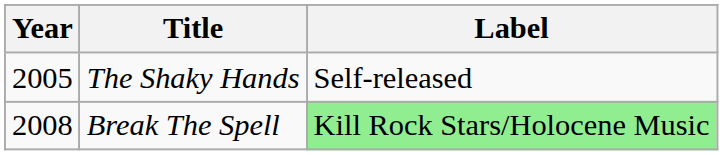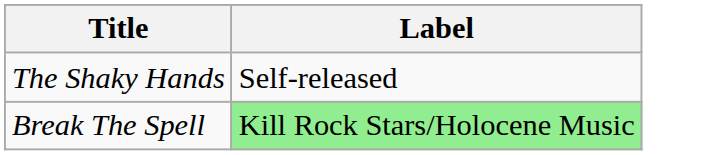- column: Year | 2005 | 2008
